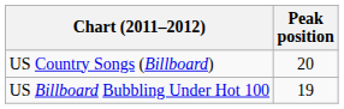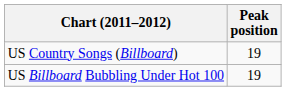US Country Songs (Billboard) | Peak position: 20 -> 19
